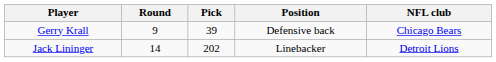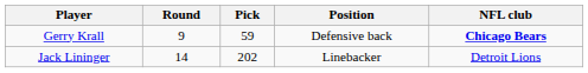Gerry Krall | Pick: 39 -> 59
Gerry Krall | NFL club: normal -> bold
